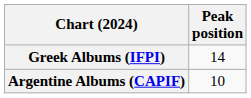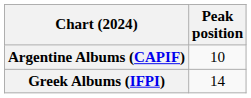rows swapped: Argentine Albums (CAPIF) <-> Greek Albums (IFPI)
